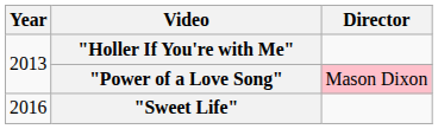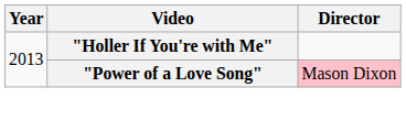- row: 2016 | "Sweet Life"
